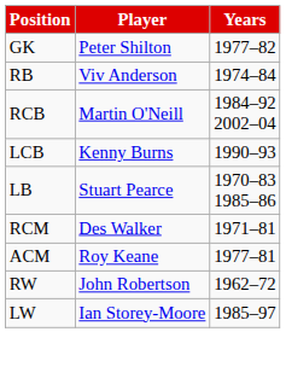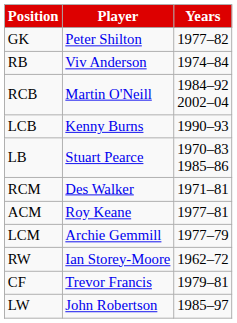+ row: LCM | Archie Gemmill | 1977–79
RW | Player: John Robertson -> Ian Storey-Moore
+ row: CF | Trevor Francis | 1979–81
LW | Player: Ian Storey-Moore -> John Robertson
